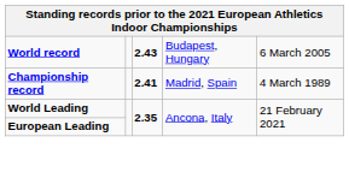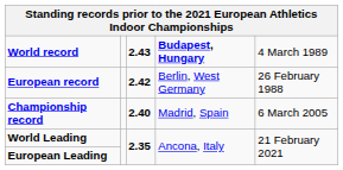World record | column 4: normal -> bold
World record | column 5: 6 March 2005 -> 4 March 1989
+ row: European record | 2.42 | Berlin, West Germany | 26 February 1988
Championship record | column 3: 2.41 -> 2.40
Championship record | column 5: 4 March 1989 -> 6 March 2005
